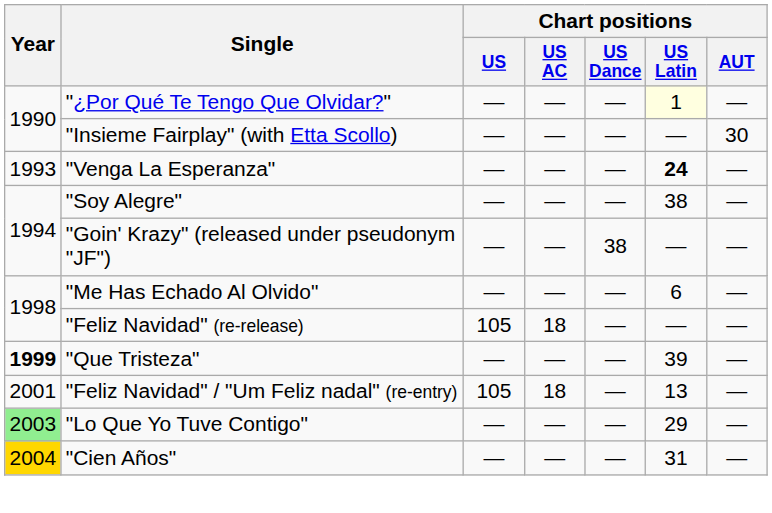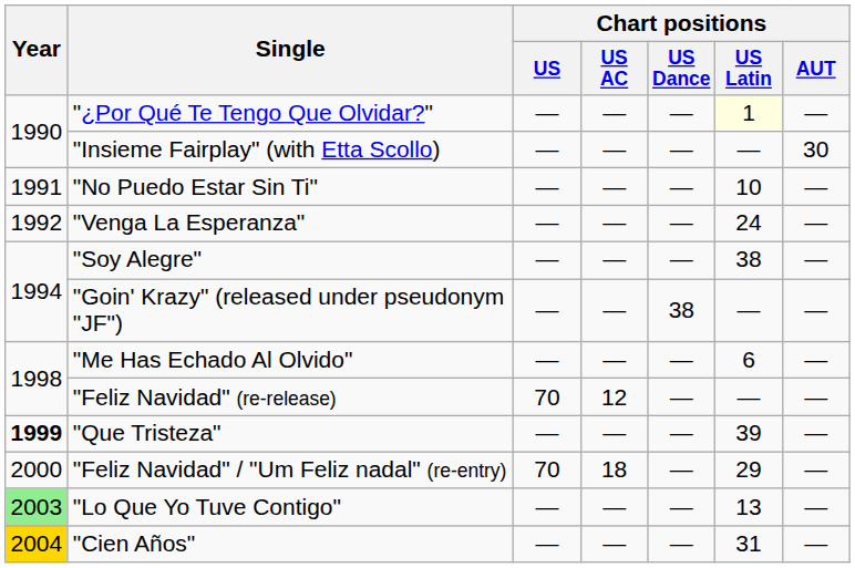+ row: 1991 | "No Puedo Estar Sin Ti" | — | — | — | 10 | —
"Venga La Esperanza" | Year: 1993 -> 1992
"Venga La Esperanza" | Chart positions / US Latin: bold -> normal
"Feliz Navidad" (re-release) | Chart positions / US: 105 -> 70
"Feliz Navidad" (re-release) | Chart positions / US AC: 18 -> 12
"Feliz Navidad" / "Um Feliz nadal" (re-entry) | Year: 2001 -> 2000
"Feliz Navidad" / "Um Feliz nadal" (re-entry) | Chart positions / US: 105 -> 70
"Feliz Navidad" / "Um Feliz nadal" (re-entry) | Chart positions / US Latin: 13 -> 29
"Lo Que Yo Tuve Contigo" | Chart positions / US Latin: 29 -> 13
